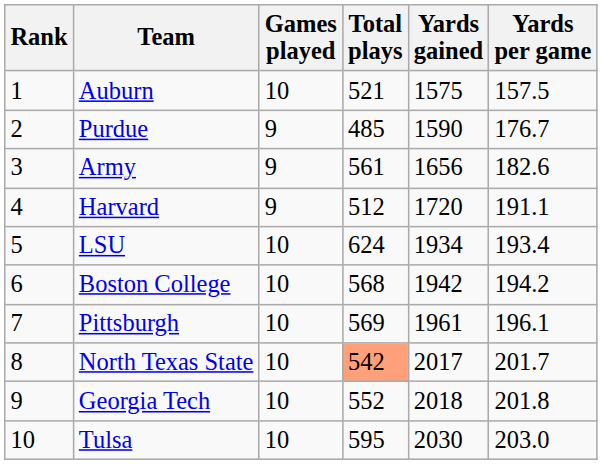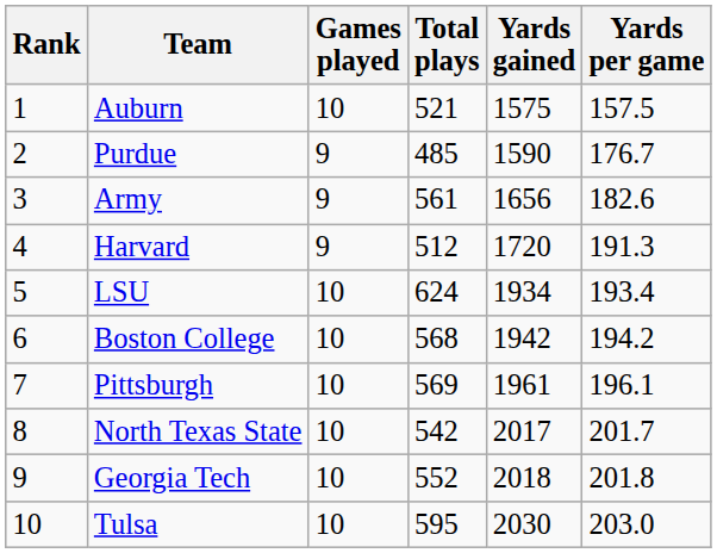Harvard | Yards per game: 191.1 -> 191.3
North Texas State | Total plays: lightsalmon background -> no background
